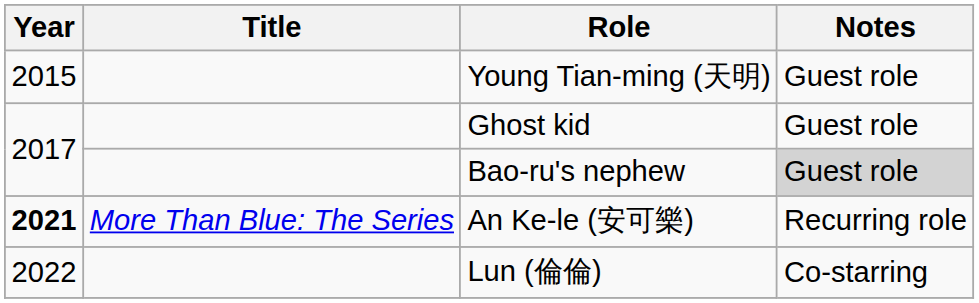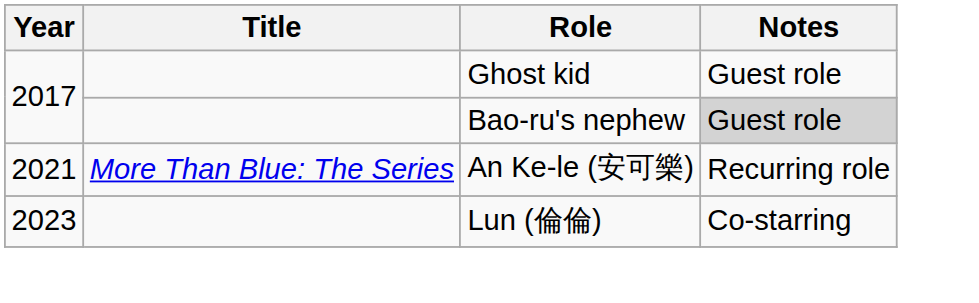- row: 2015 | Young Tian-ming (天明) | Guest role
An Ke-le (安可樂) | Year: bold -> normal
Lun (倫倫) | Year: 2022 -> 2023
